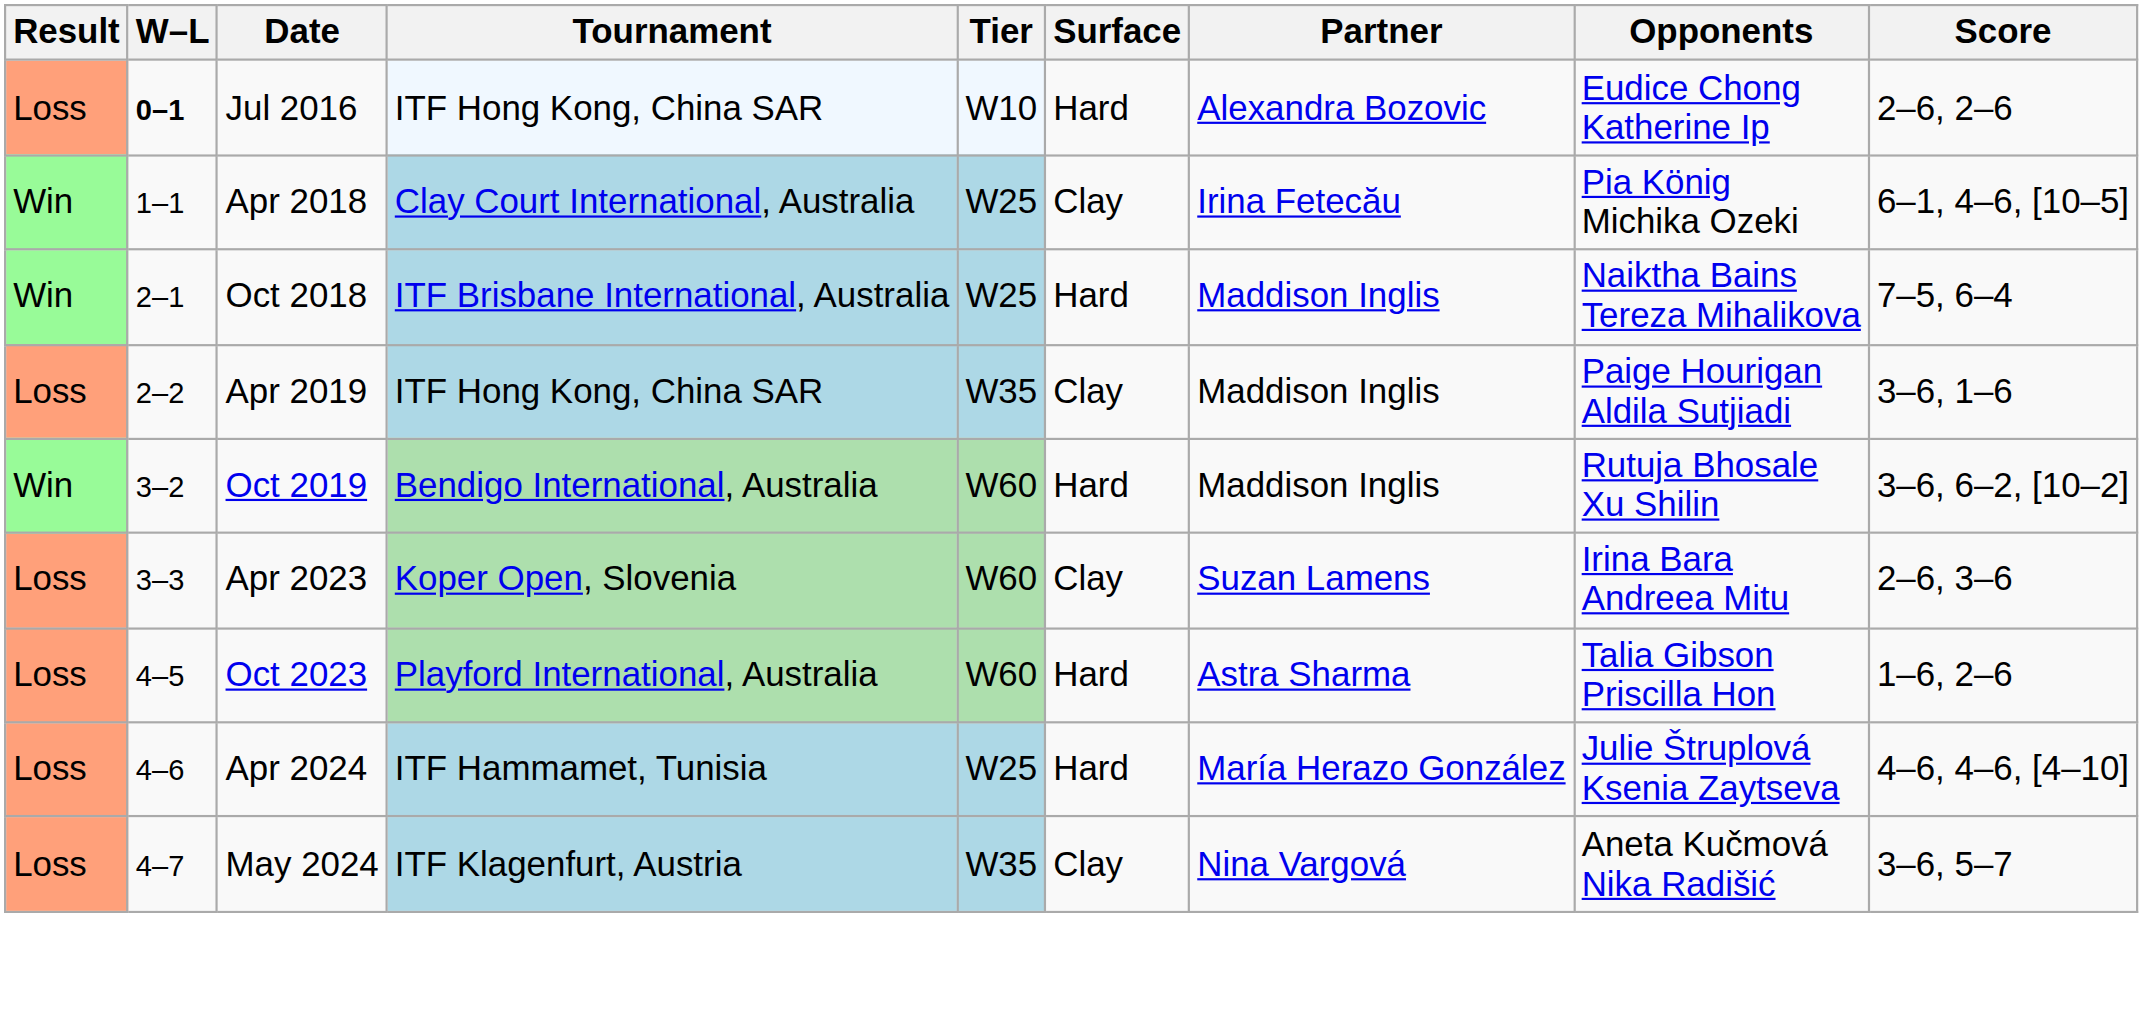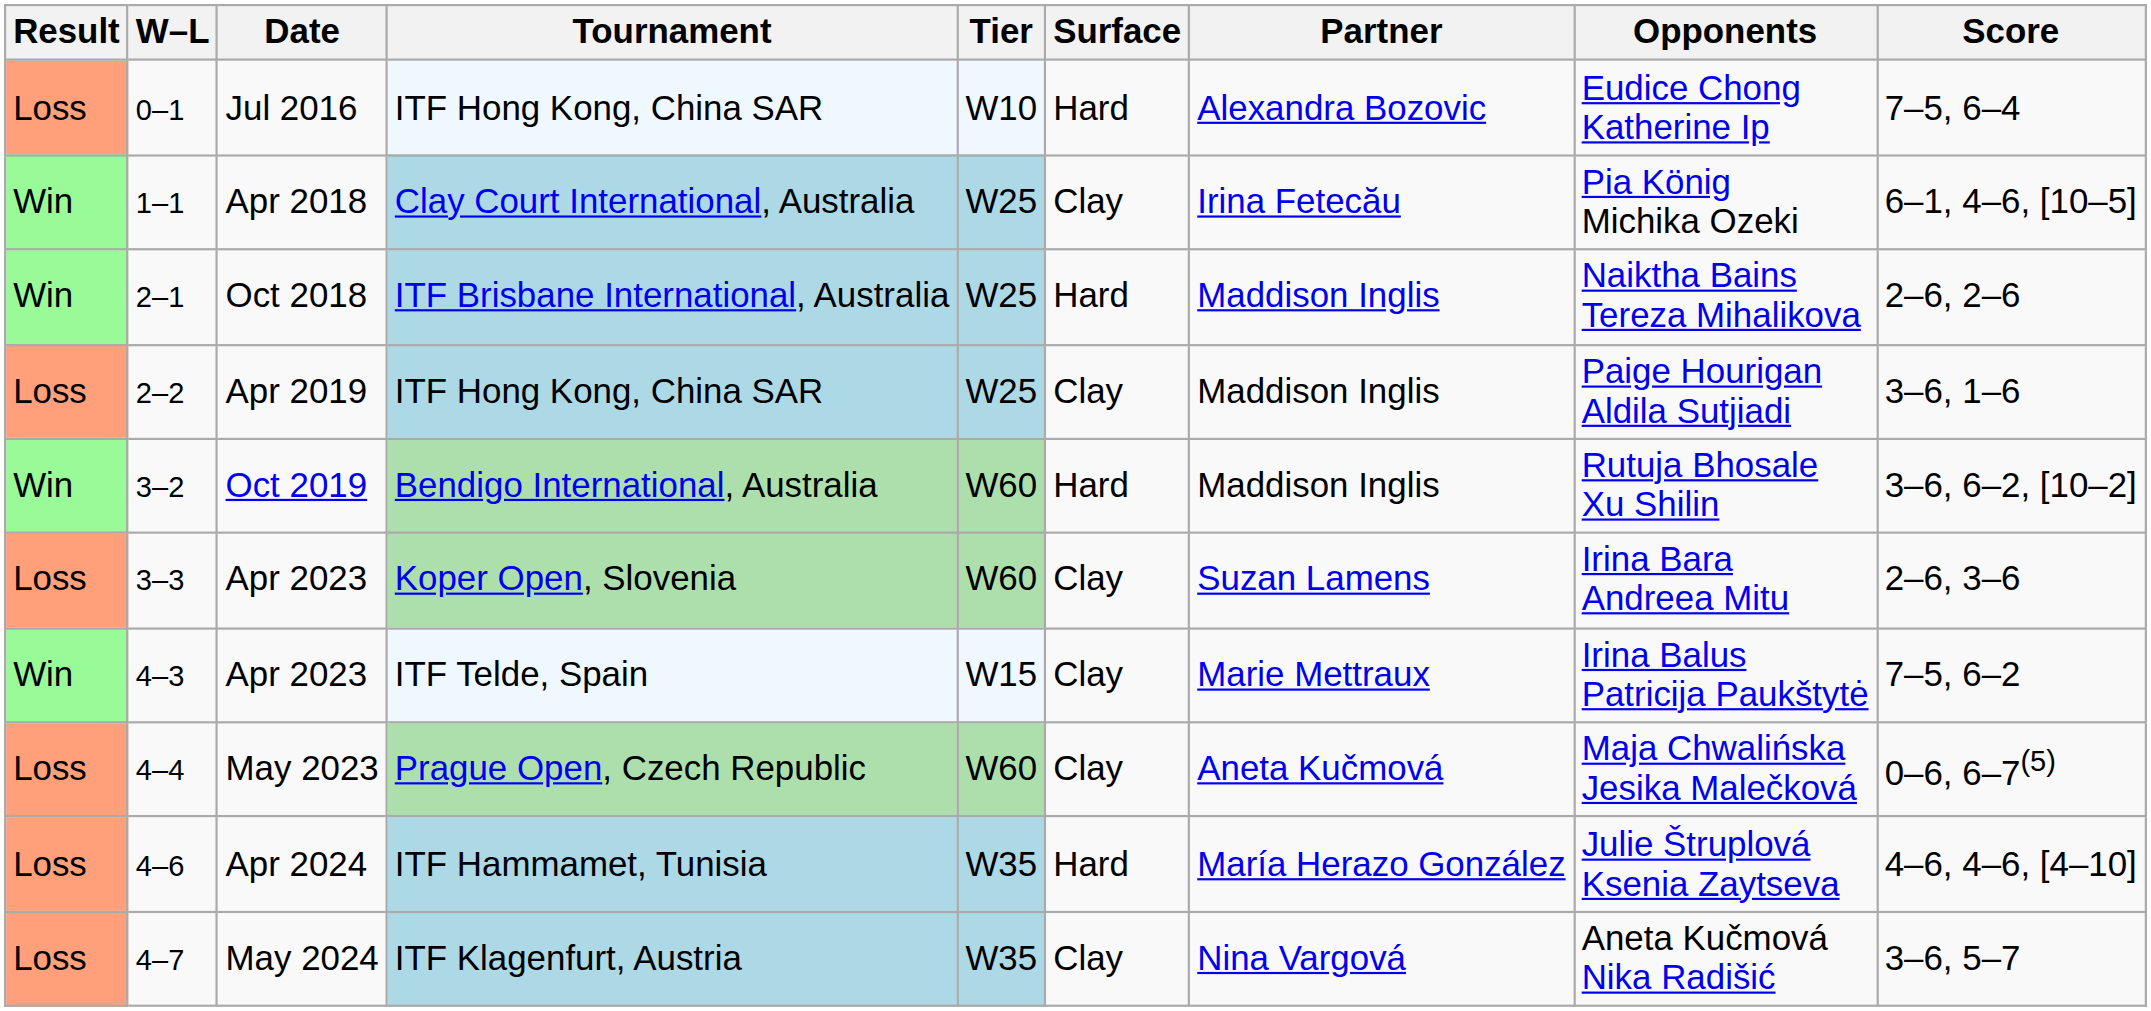Jul 2016 | W–L: bold -> normal
Jul 2016 | Score: 2–6, 2–6 -> 7–5, 6–4
Oct 2018 | Score: 7–5, 6–4 -> 2–6, 2–6
Apr 2019 | Tier: W35 -> W25
+ row: Win | 4–3 | Apr 2023 | ITF Telde, Spain | W15 | Clay | Marie Mettraux | Irina Balus Patricija Paukštytė | 7–5, 6–2
+ row: Loss | 4–4 | May 2023 | Prague Open, Czech Republic | W60 | Clay | Aneta Kučmová | Maja Chwalińska Jesika Malečková | 0–6, 6–7(5)
- row: Loss | 4–5 | Oct 2023 | Playford International, Australia | W60 | Hard | Astra Sharma | Talia Gibson Priscilla Hon | 1–6, 2–6
Apr 2024 | Tier: W25 -> W35
